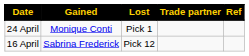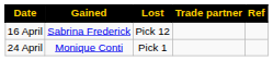rows swapped: 16 April <-> 24 April
